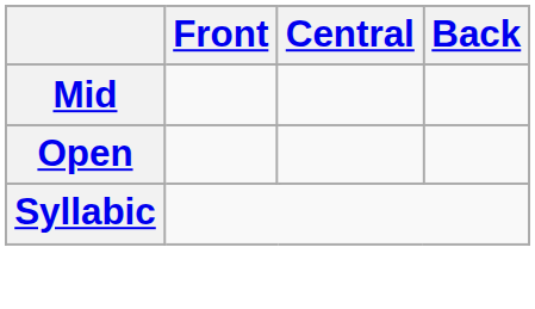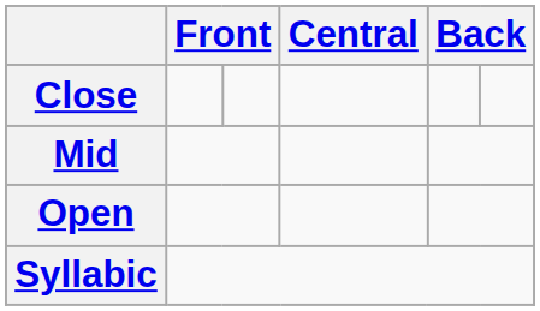+ row: Close
